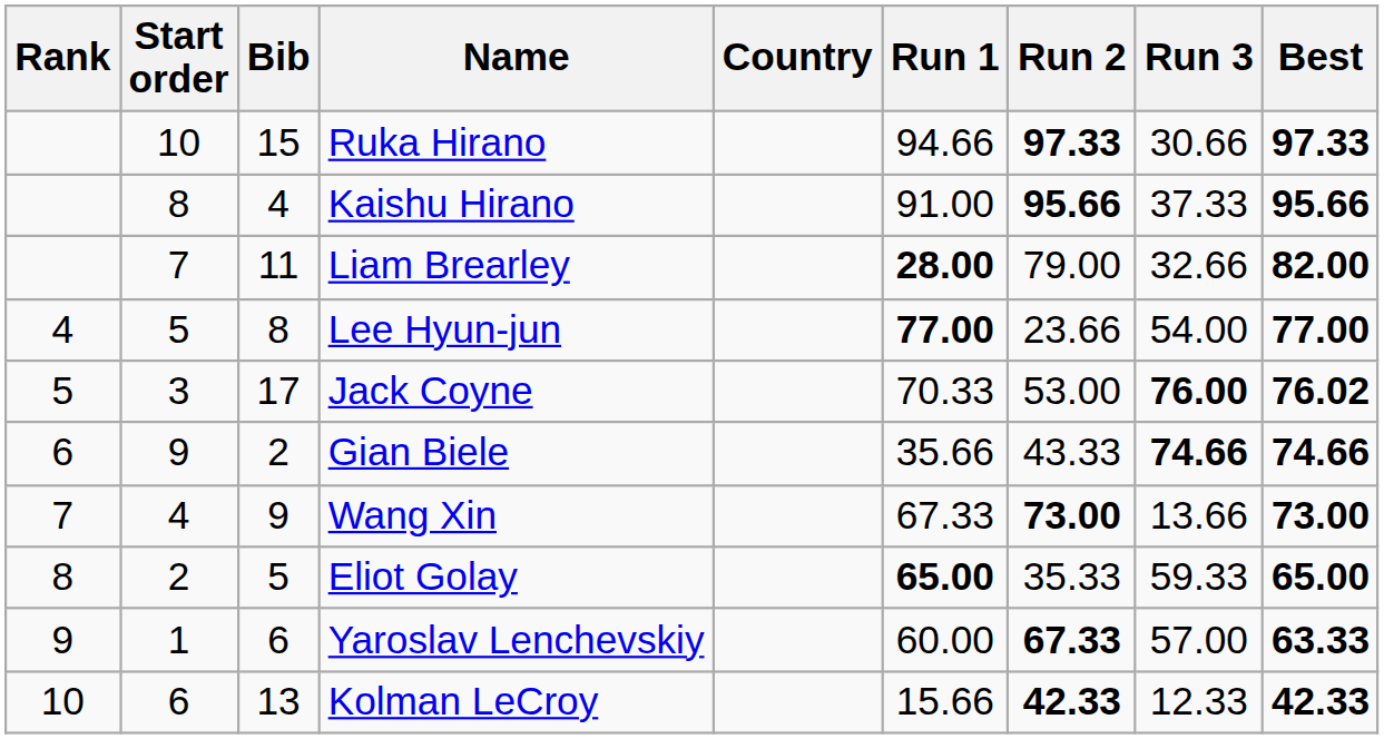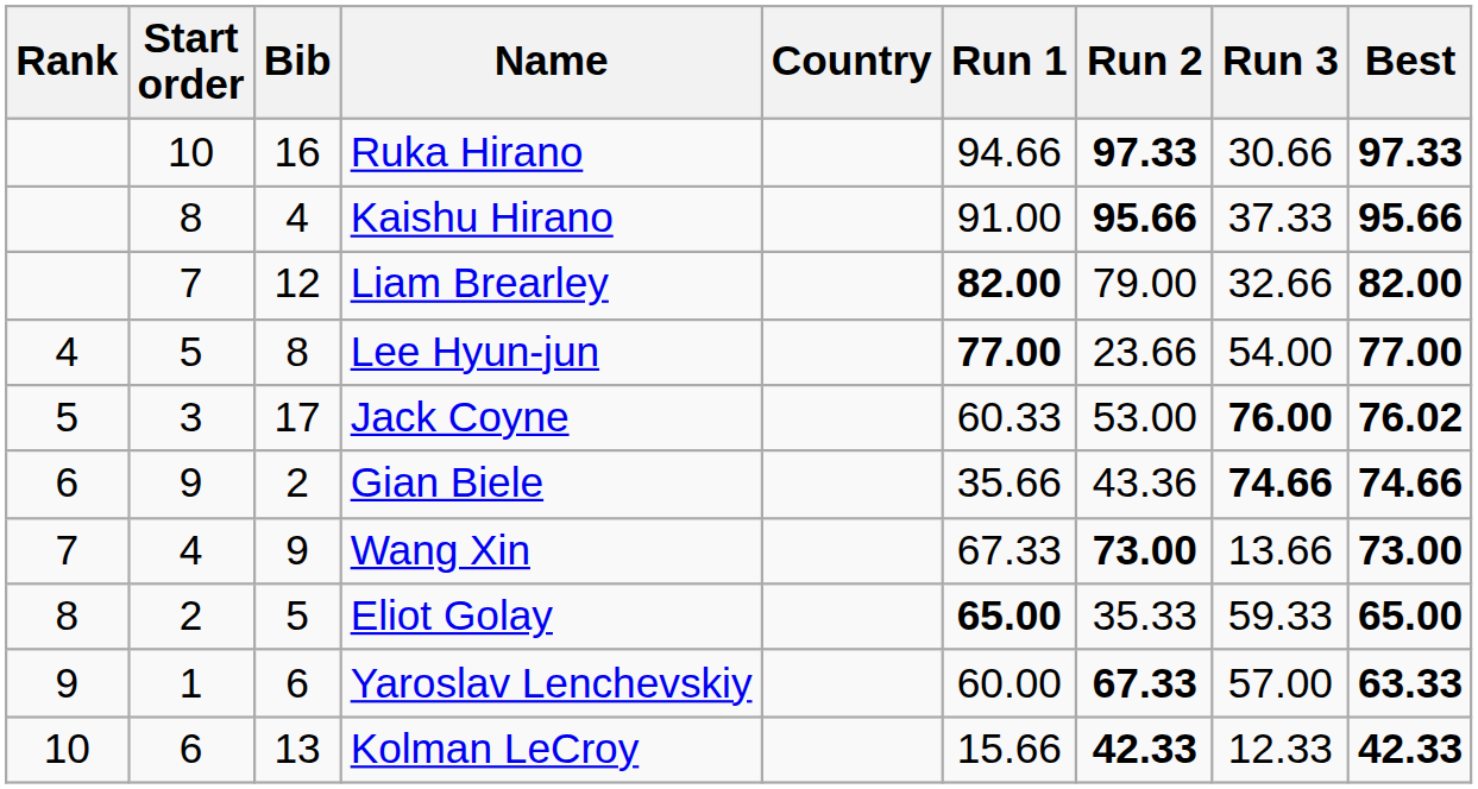Ruka Hirano | Bib: 15 -> 16
Liam Brearley | Bib: 11 -> 12
Liam Brearley | Run 1: 28.00 -> 82.00
Jack Coyne | Run 1: 70.33 -> 60.33
Gian Biele | Run 2: 43.33 -> 43.36
